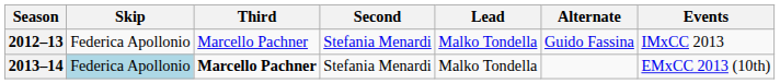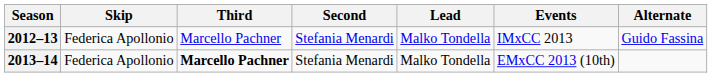columns swapped: Alternate <-> Events
2013–14 | Skip: lightblue background -> no background
